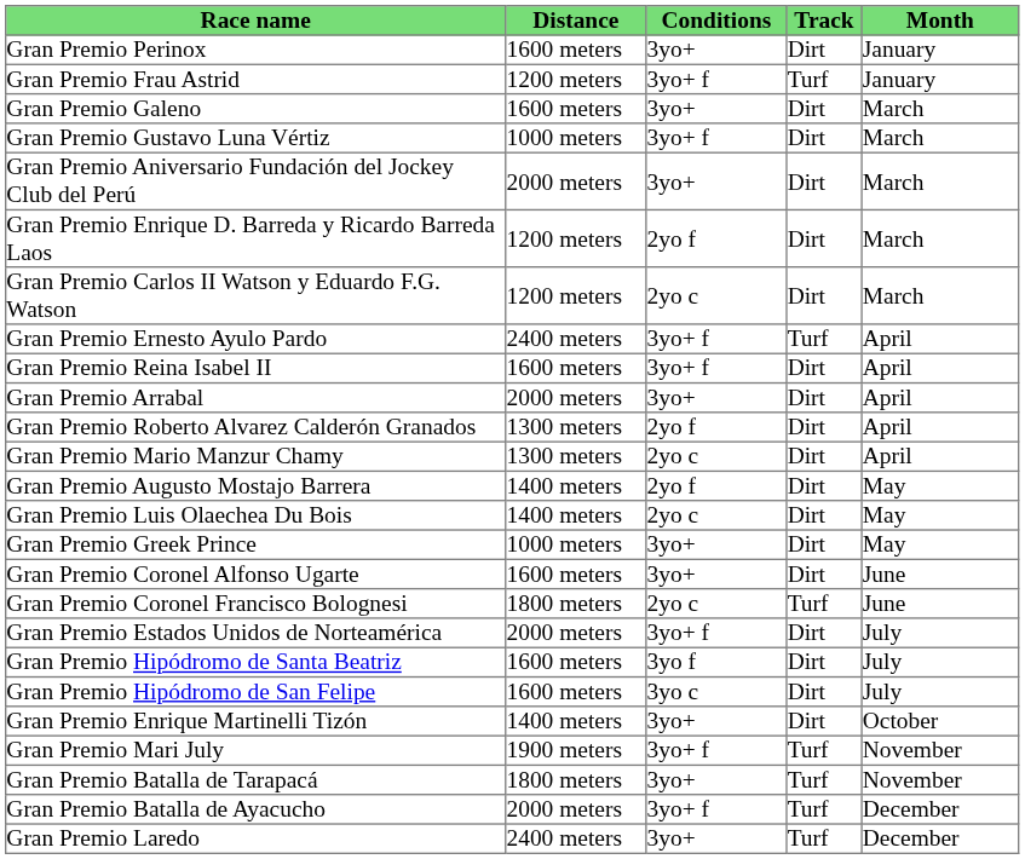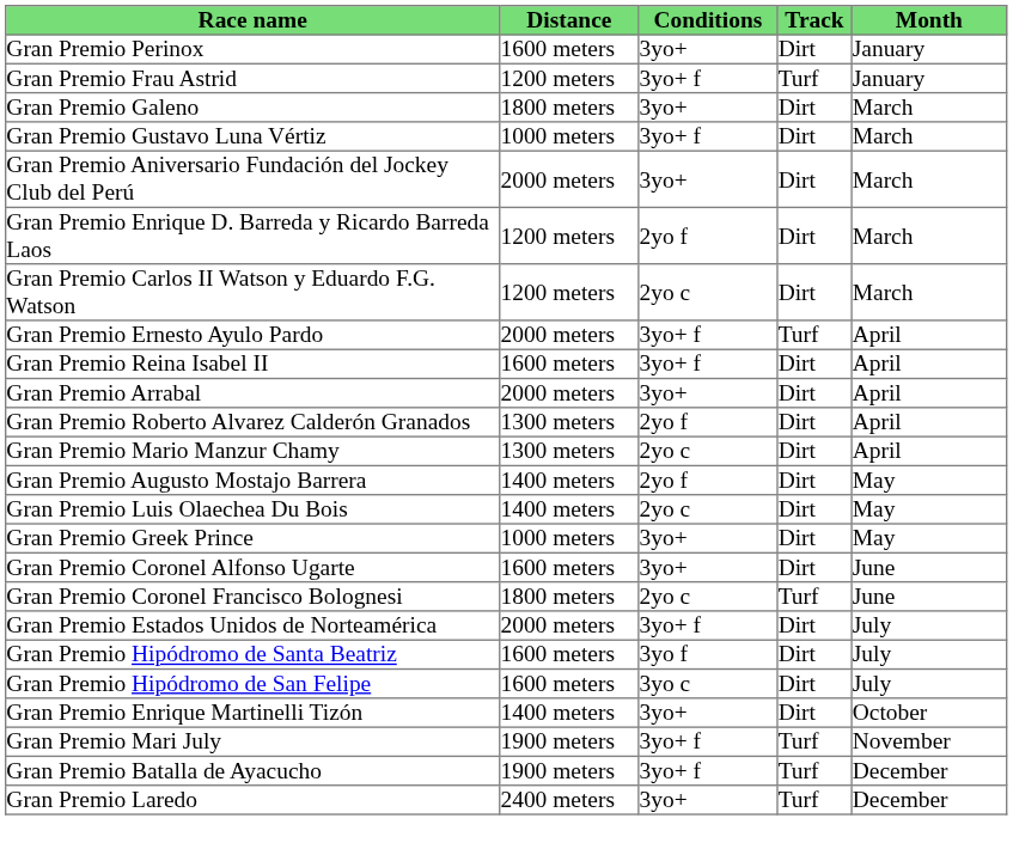Gran Premio Galeno | Distance: 1600 meters -> 1800 meters
Gran Premio Ernesto Ayulo Pardo | Distance: 2400 meters -> 2000 meters
- row: Gran Premio Batalla de Tarapacá | 1800 meters | 3yo+ | Turf | November
Gran Premio Batalla de Ayacucho | Distance: 2000 meters -> 1900 meters
